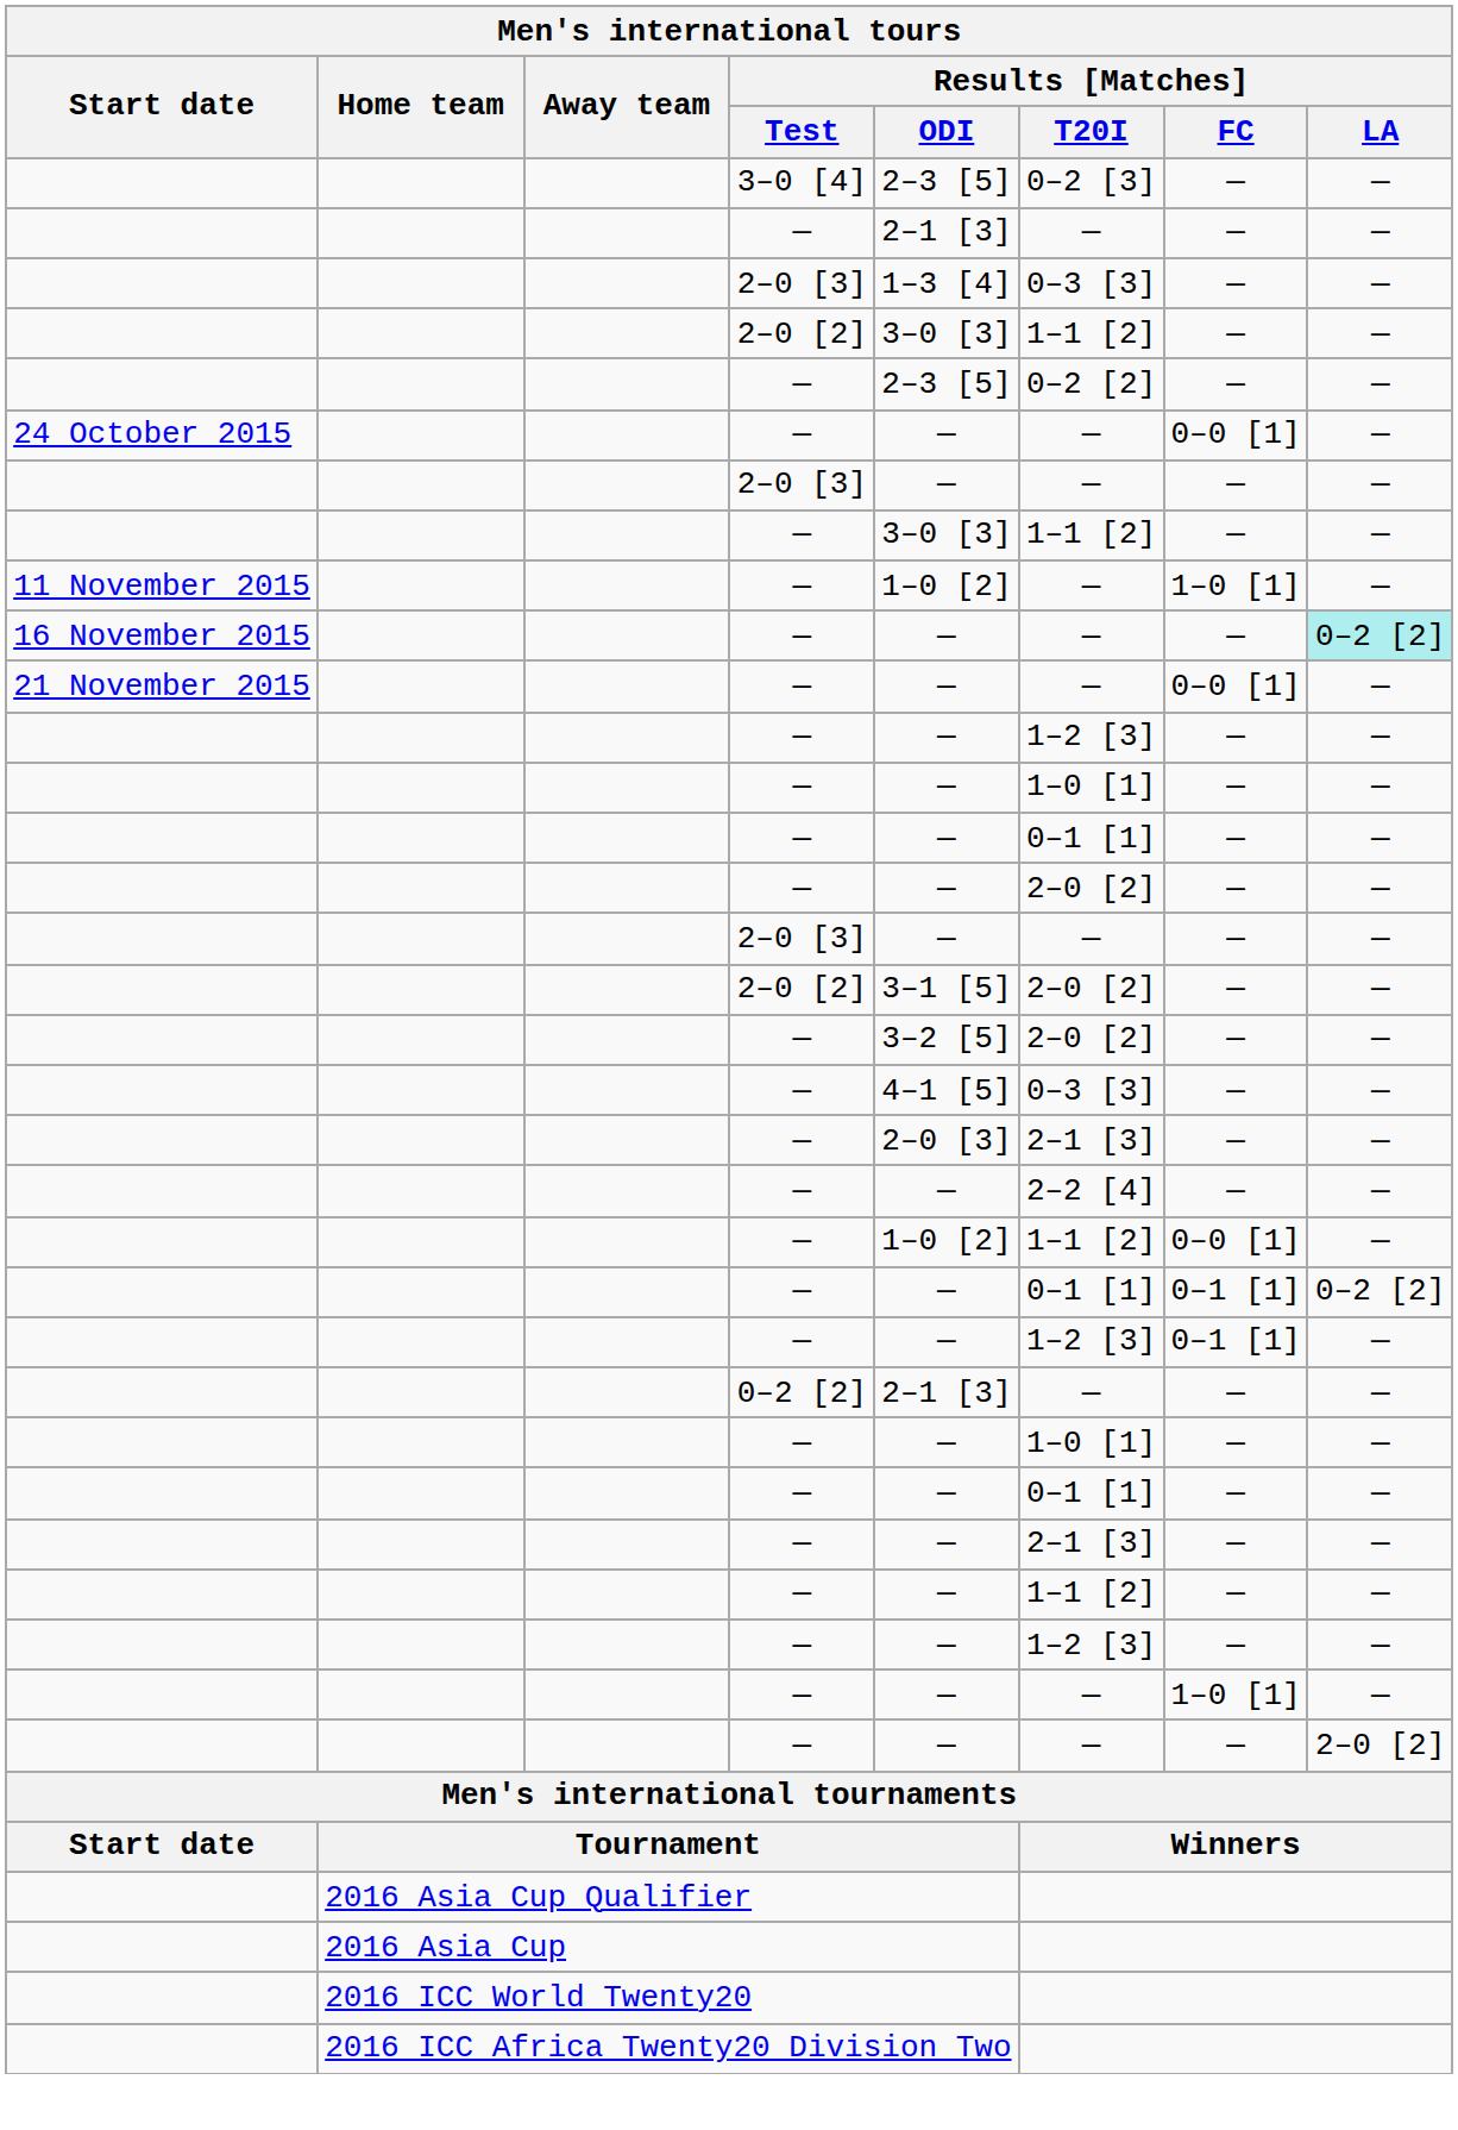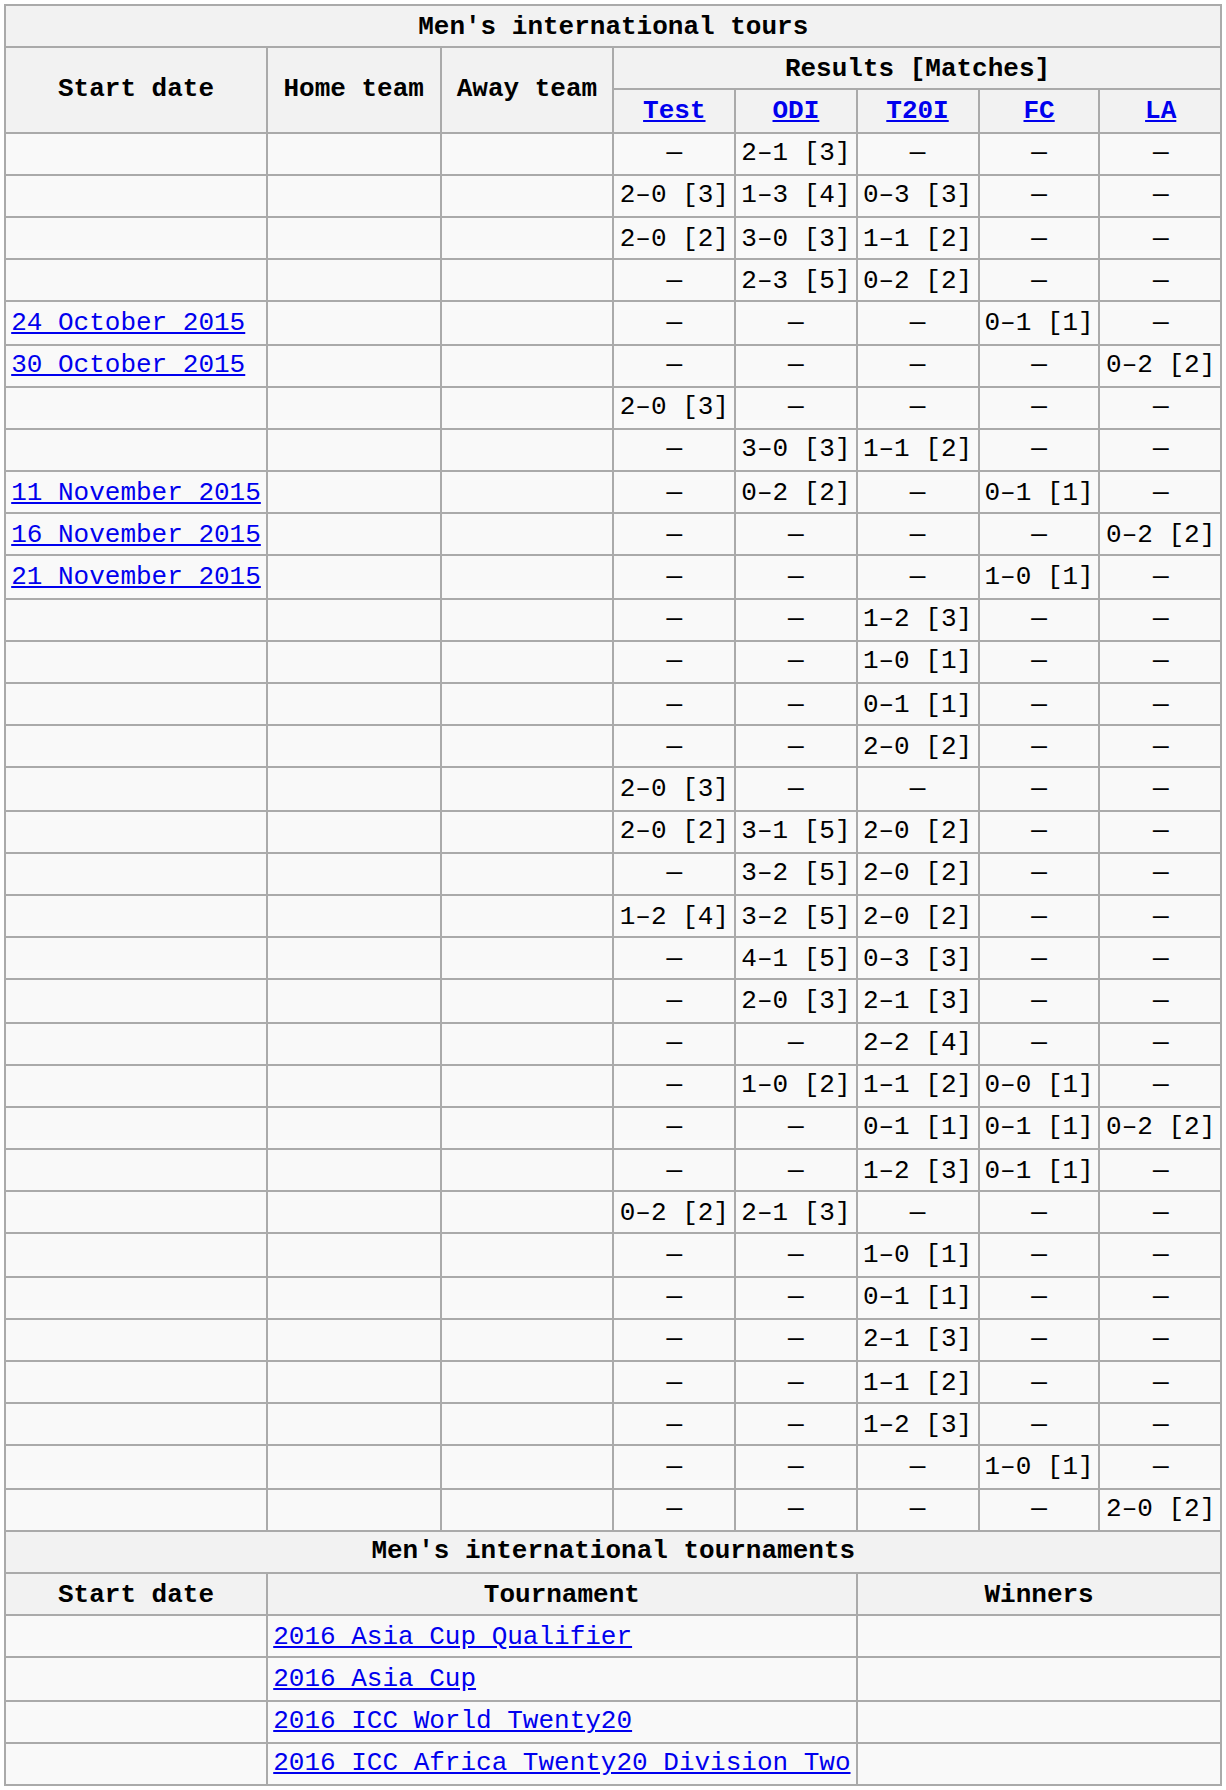- row: 3–0 [4] | 2–3 [5] | 0–2 [3] | — | —
24 October 2015 / — | Results [Matches] / FC: 0–0 [1] -> 0–1 [1]
+ row: 30 October 2015 | — | — | — | — | 0–2 [2]
11 November 2015 / — | Results [Matches] / ODI: 1–0 [2] -> 0–2 [2]
11 November 2015 / — | Results [Matches] / FC: 1–0 [1] -> 0–1 [1]
16 November 2015 / — | Results [Matches] / LA: paleturquoise background -> no background
21 November 2015 / — | Results [Matches] / FC: 0–0 [1] -> 1–0 [1]
+ row: 1–2 [4] | 3–2 [5] | 2–0 [2] | — | —
